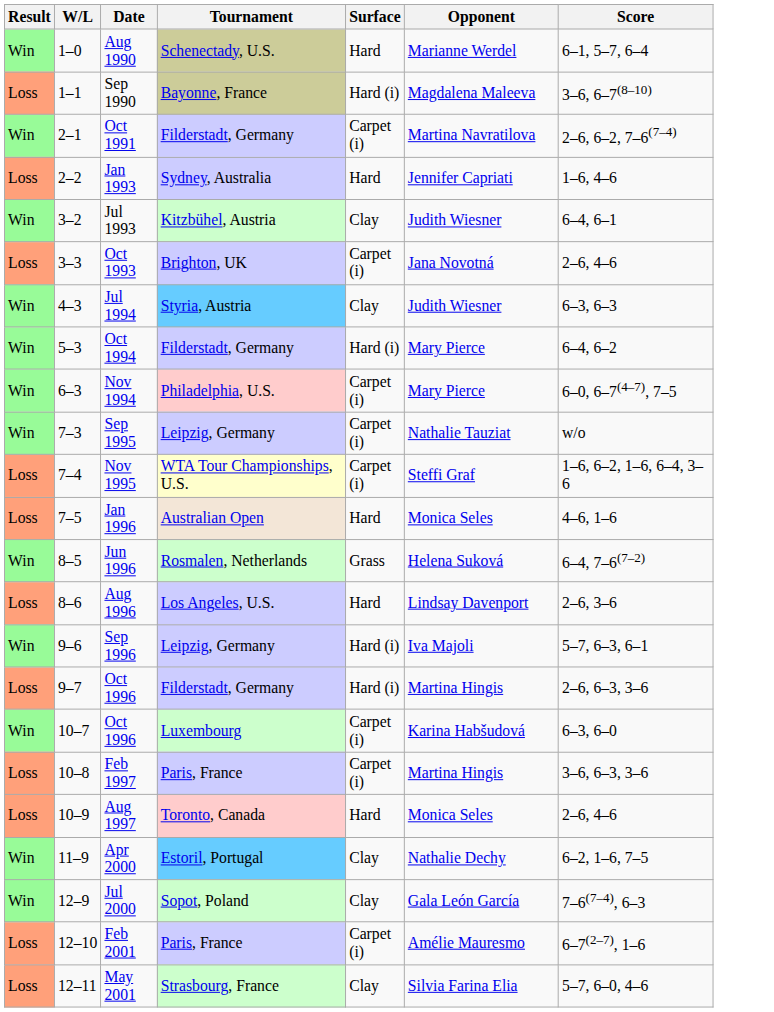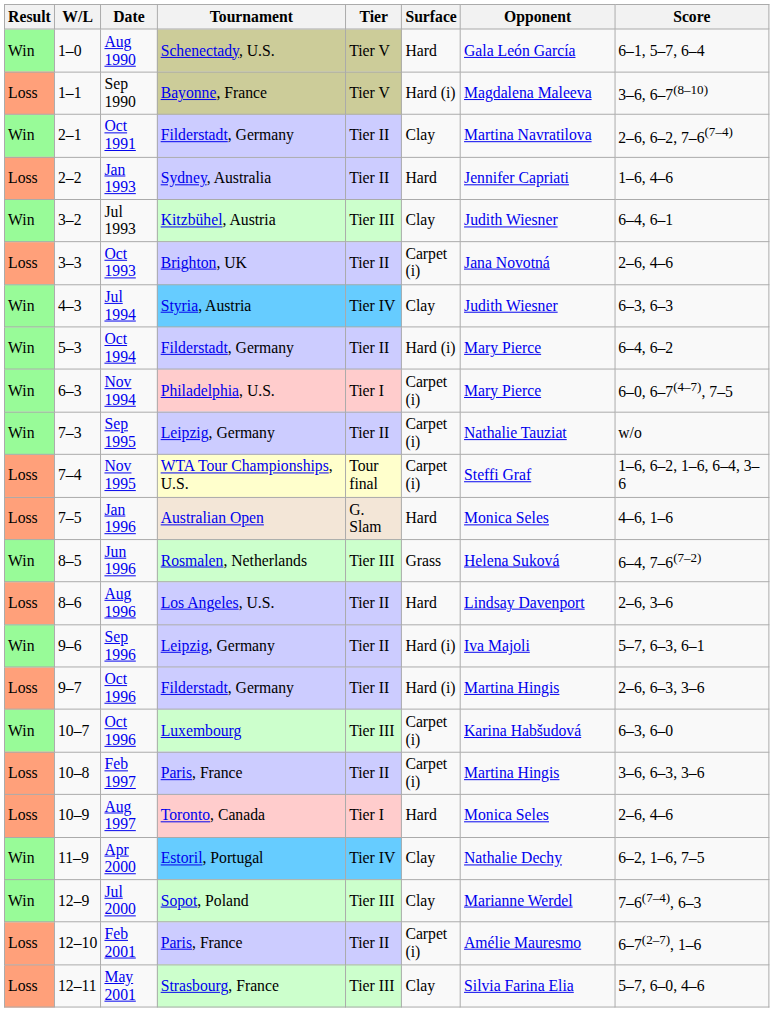+ column: Tier | Tier V | Tier V | Tier II | Tier II | Tier III | Tier II | Tier IV | Tier II | Tier I | Tier II | Tour final | G. Slam | Tier III | Tier II | Tier II | Tier II | Tier III | Tier II | Tier I | Tier IV | Tier III | Tier II | Tier III
Aug 1990 | Opponent: Marianne Werdel -> Gala León García
Oct 1991 | Surface: Carpet (i) -> Clay
Jul 2000 | Opponent: Gala León García -> Marianne Werdel
